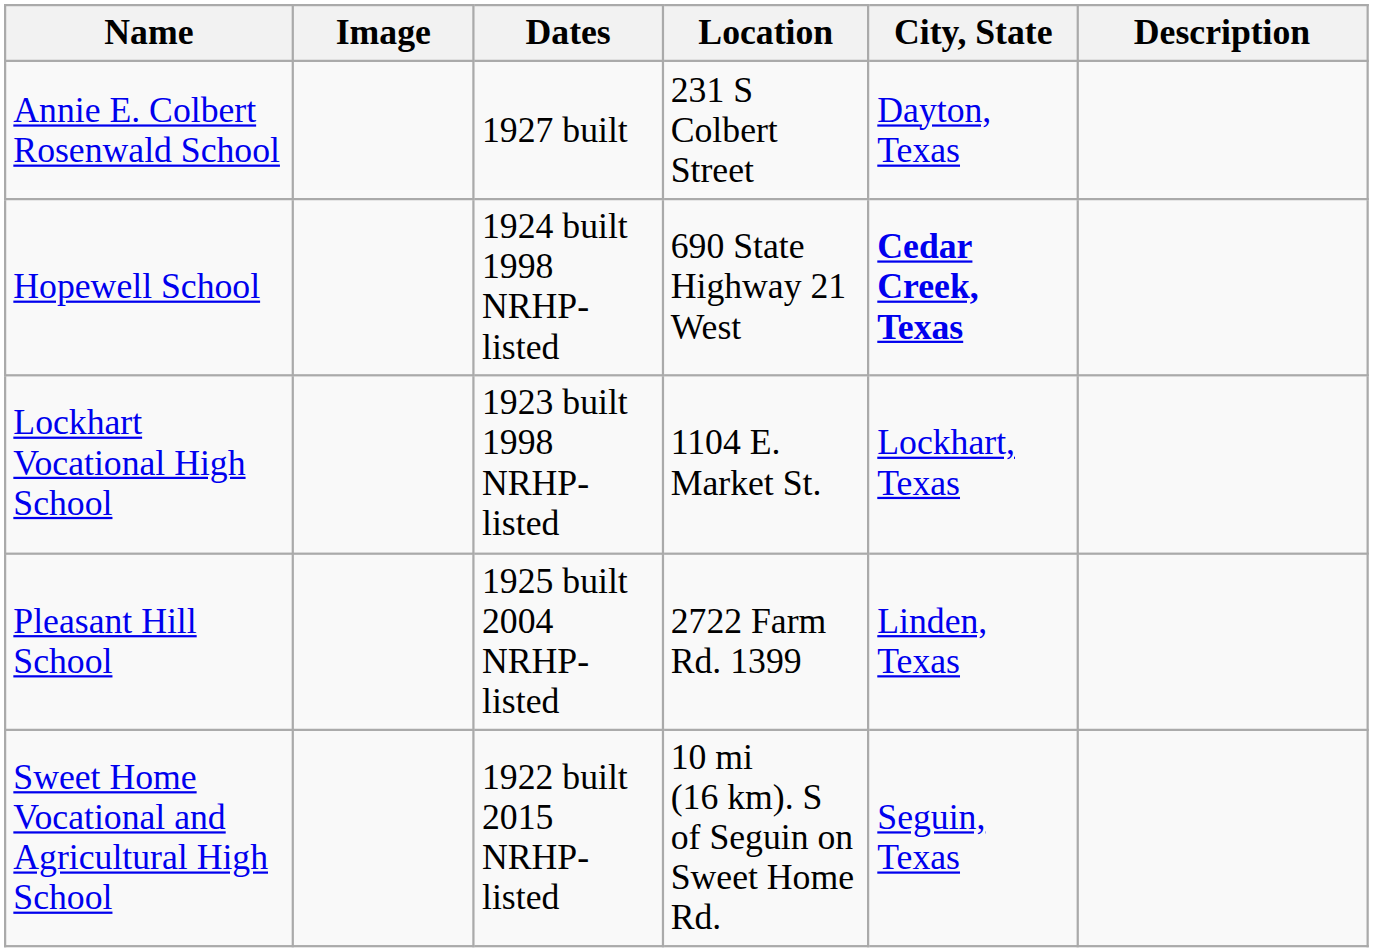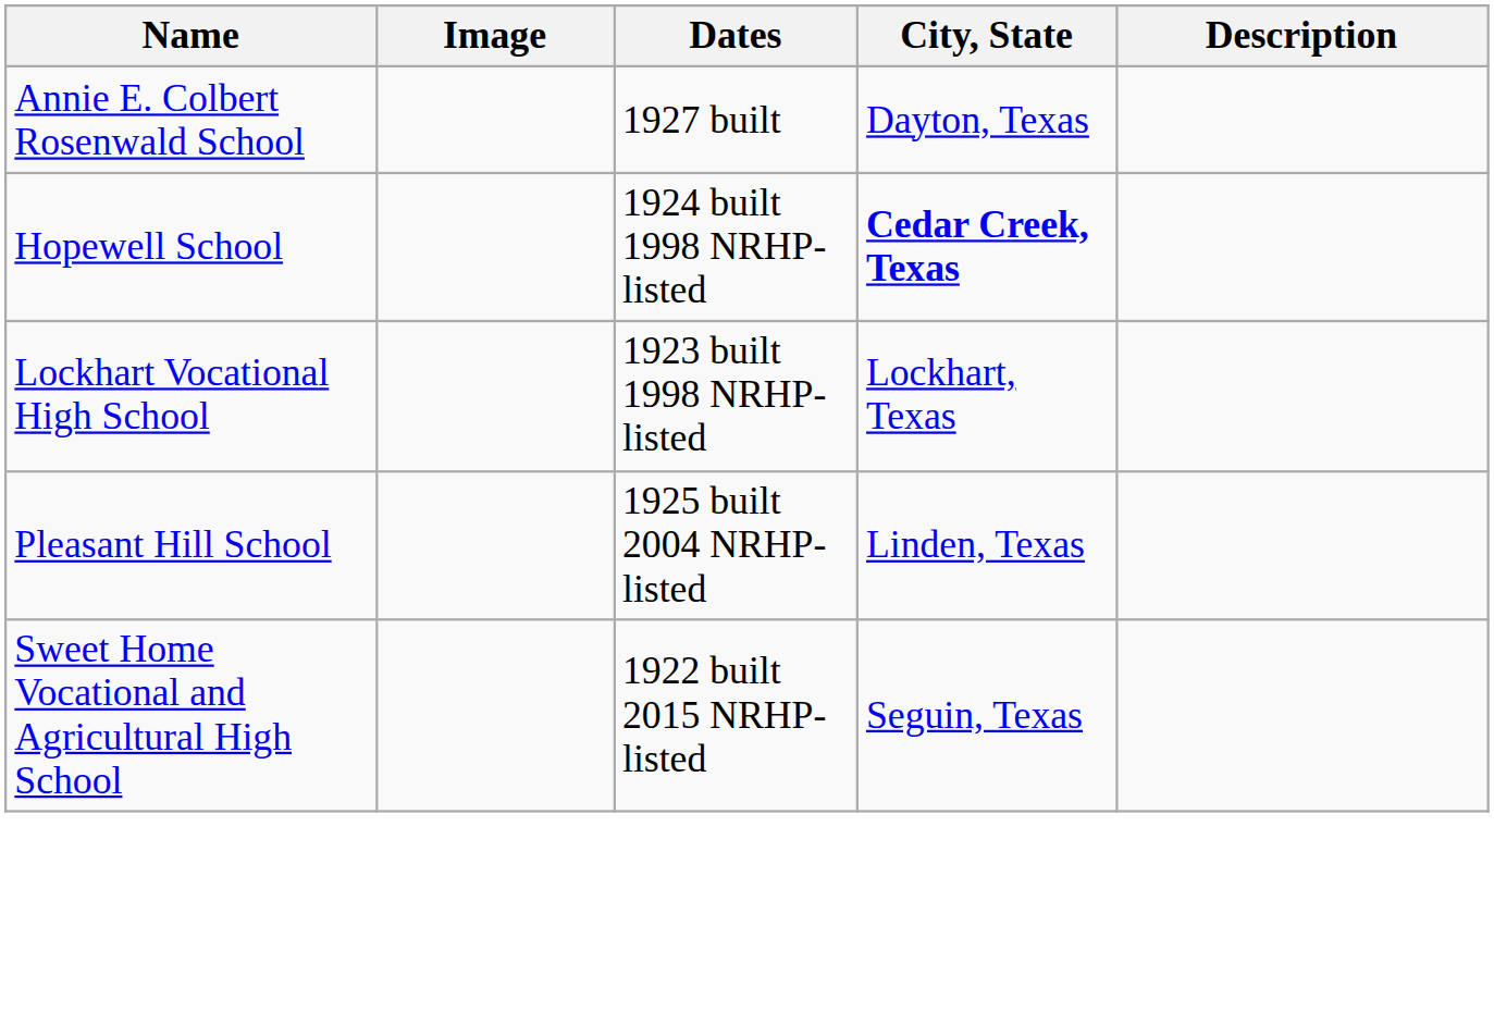- column: Location | 231 S Colbert Street | 690 State Highway 21 West | 1104 E. Market St. | 2722 Farm Rd. 1399 | 10 mi (16 km). S of Seguin on Sweet Home Rd.
